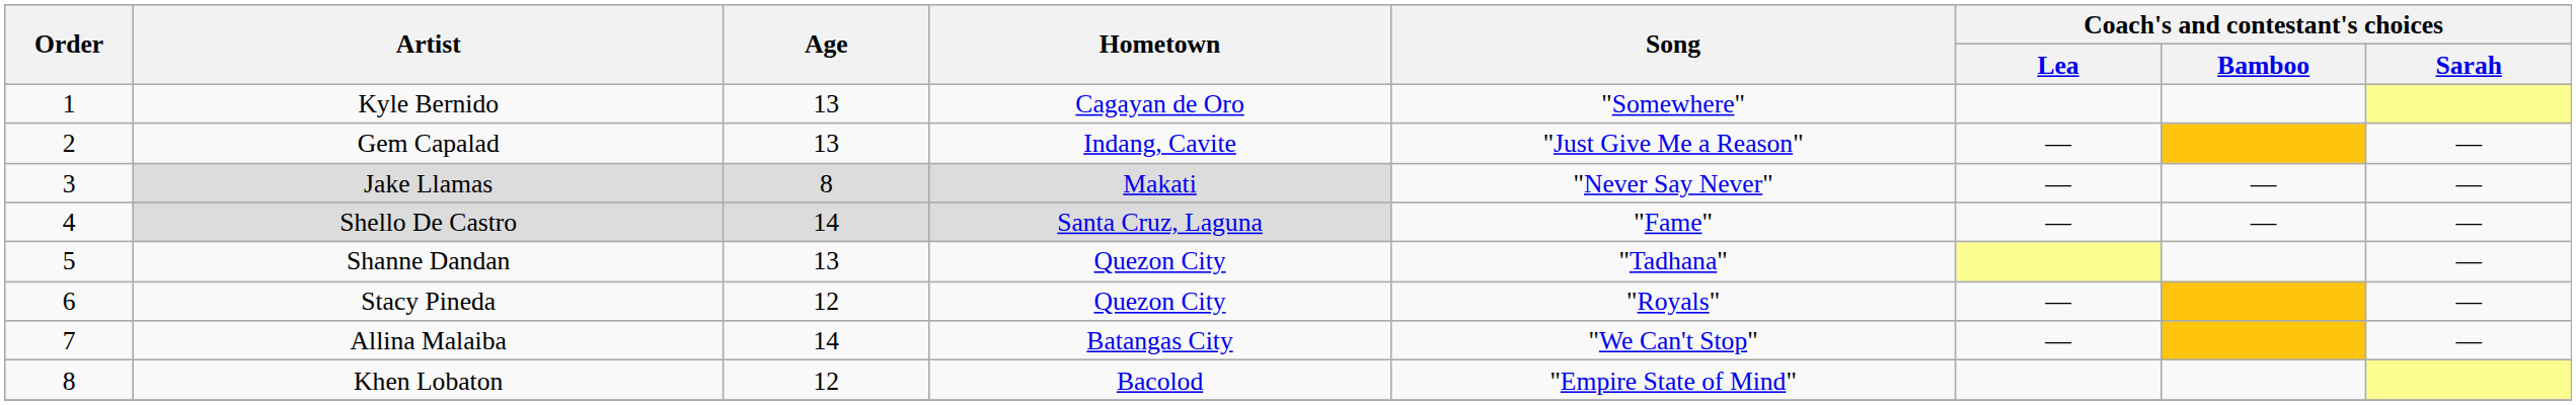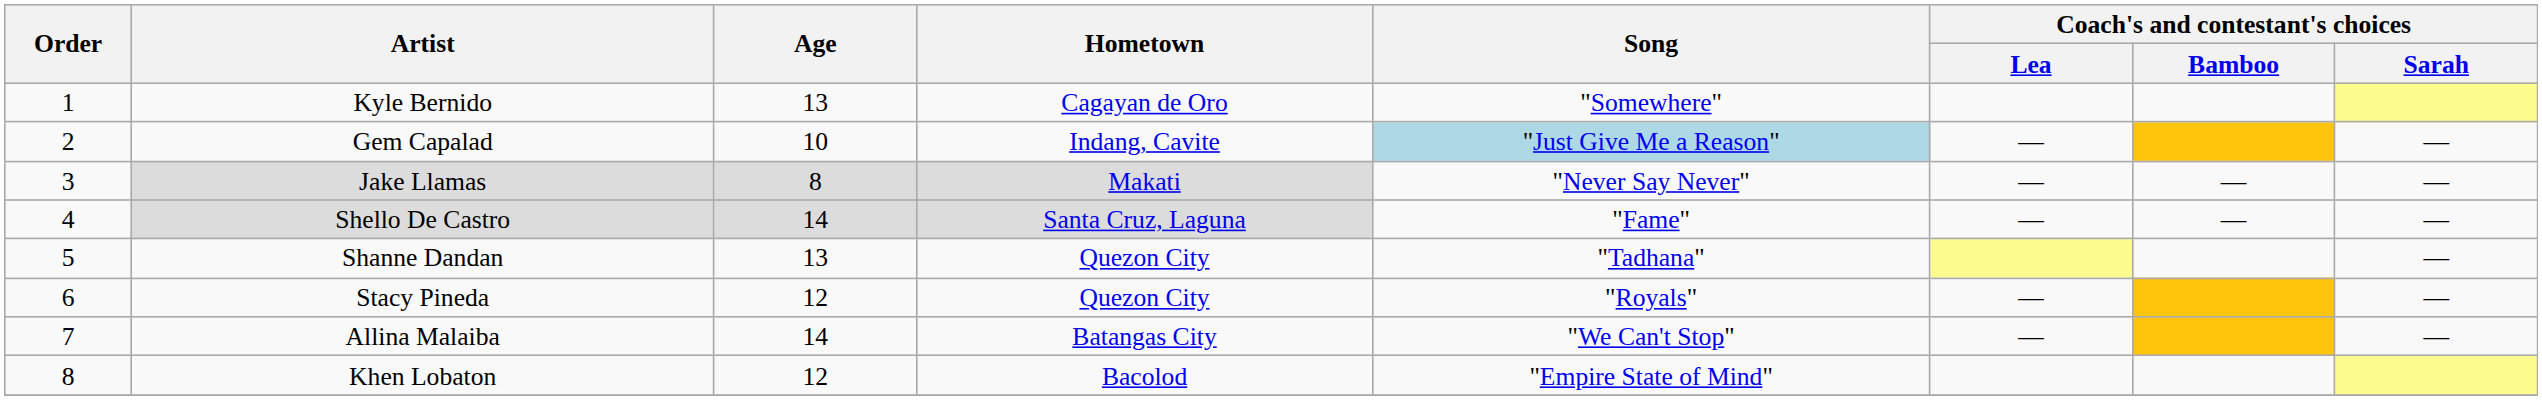Gem Capalad | Age: 13 -> 10
Gem Capalad | Song: no background -> lightblue background
